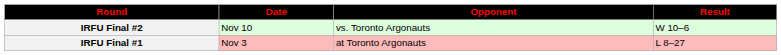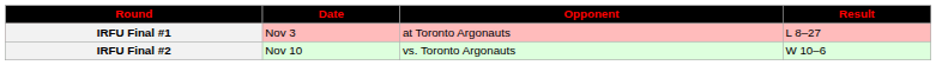rows swapped: IRFU Final #1 <-> IRFU Final #2
